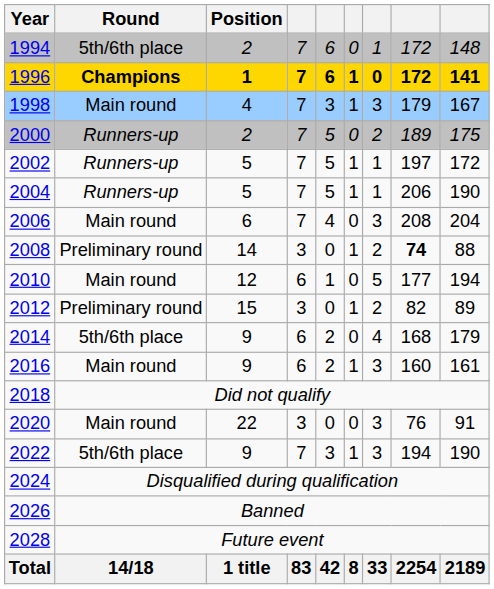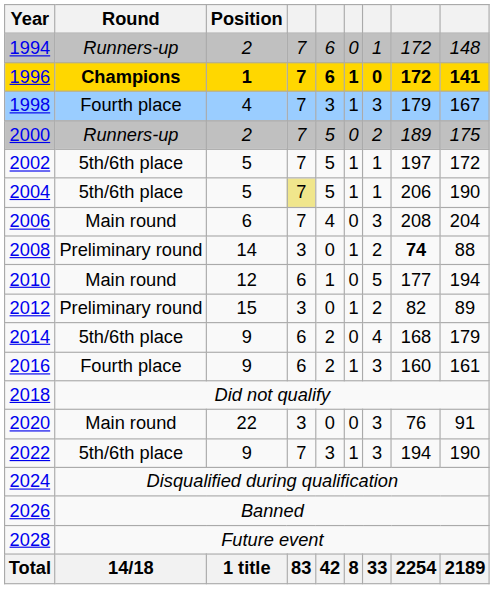1994 | Round: 5th/6th place -> Runners-up
1998 | Round: Main round -> Fourth place
2002 | Round: Runners-up -> 5th/6th place
2004 | Round: Runners-up -> 5th/6th place
2004 | column 4: no background -> khaki background
2016 | Round: Main round -> Fourth place
